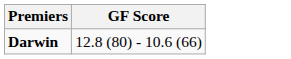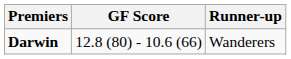+ column: Runner-up | Wanderers
